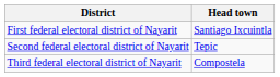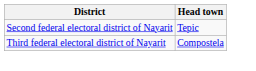- row: First federal electoral district of Nayarit | Santiago Ixcuintla
